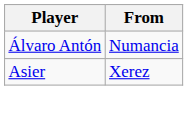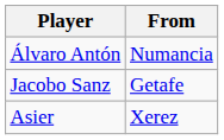+ row: Jacobo Sanz | Getafe
